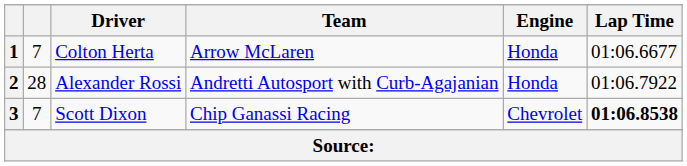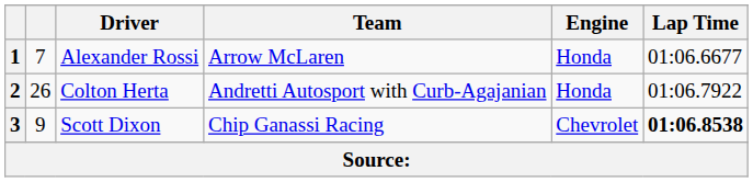1 | Driver: Colton Herta -> Alexander Rossi
2 | column 2: 28 -> 26
2 | Driver: Alexander Rossi -> Colton Herta
3 | column 2: 7 -> 9
